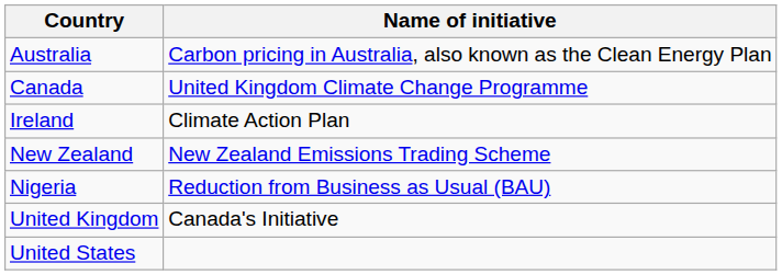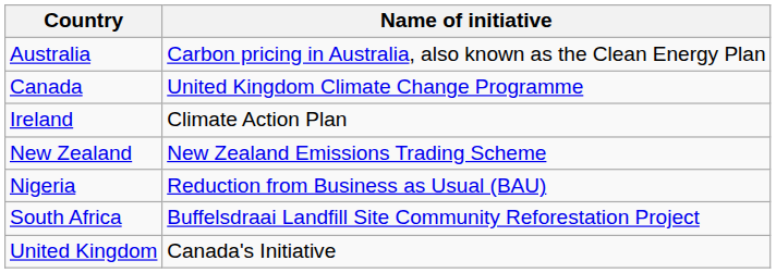+ row: South Africa | Buffelsdraai Landfill Site Community Reforestation Project
- row: United States
